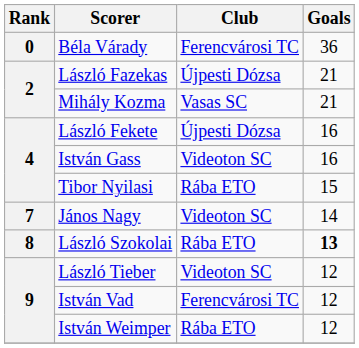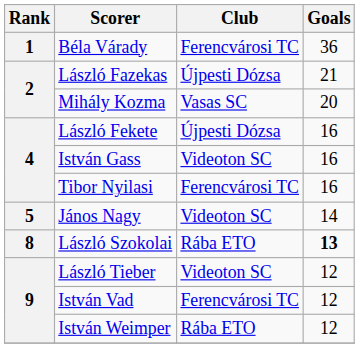Béla Várady | Rank: 0 -> 1
Mihály Kozma | Goals: 21 -> 20
Tibor Nyilasi | Club: Rába ETO -> Ferencvárosi TC
Tibor Nyilasi | Goals: 15 -> 16
János Nagy | Rank: 7 -> 5
